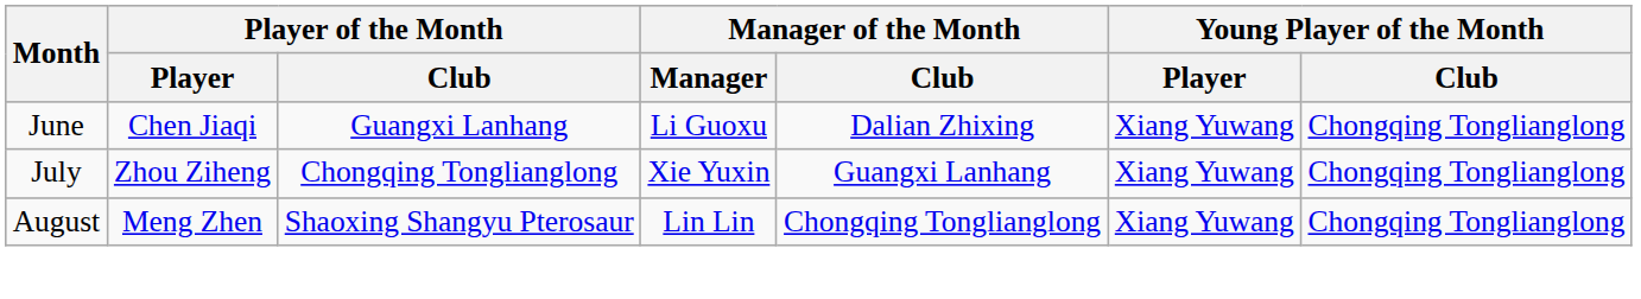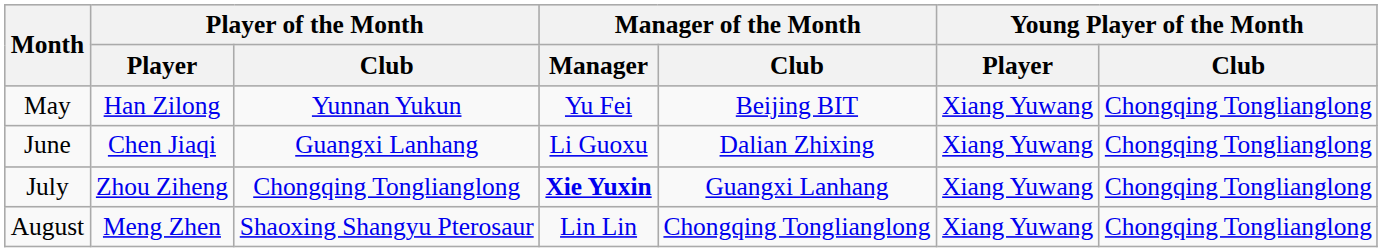+ row: May | Han Zilong | Yunnan Yukun | Yu Fei | Beijing BIT | Xiang Yuwang | Chongqing Tonglianglong
July | Manager of the Month / Manager: normal -> bold
